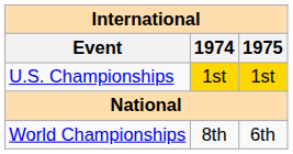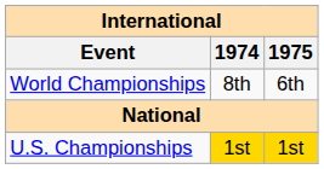rows swapped: World Championships <-> U.S. Championships
